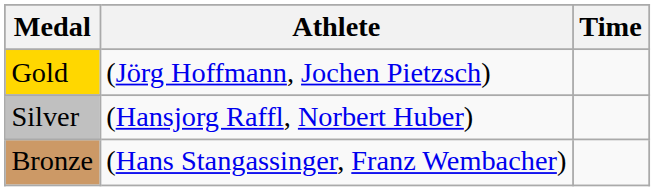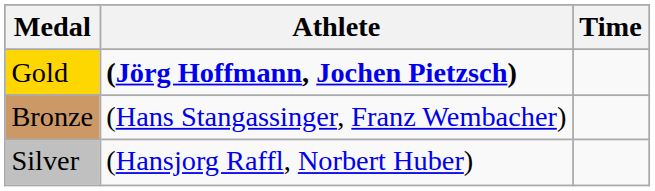Gold | Athlete: normal -> bold
rows swapped: Silver <-> Bronze
